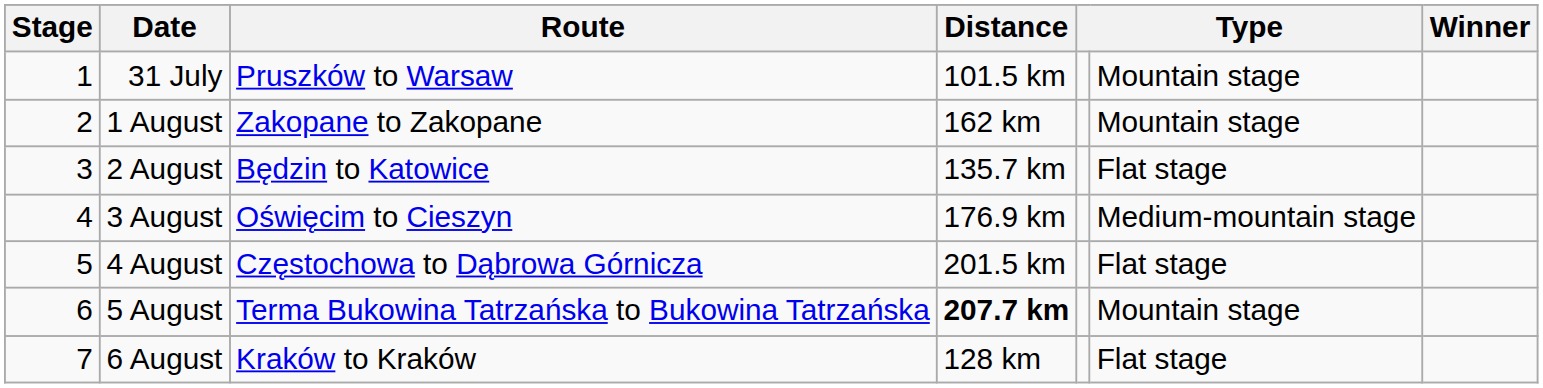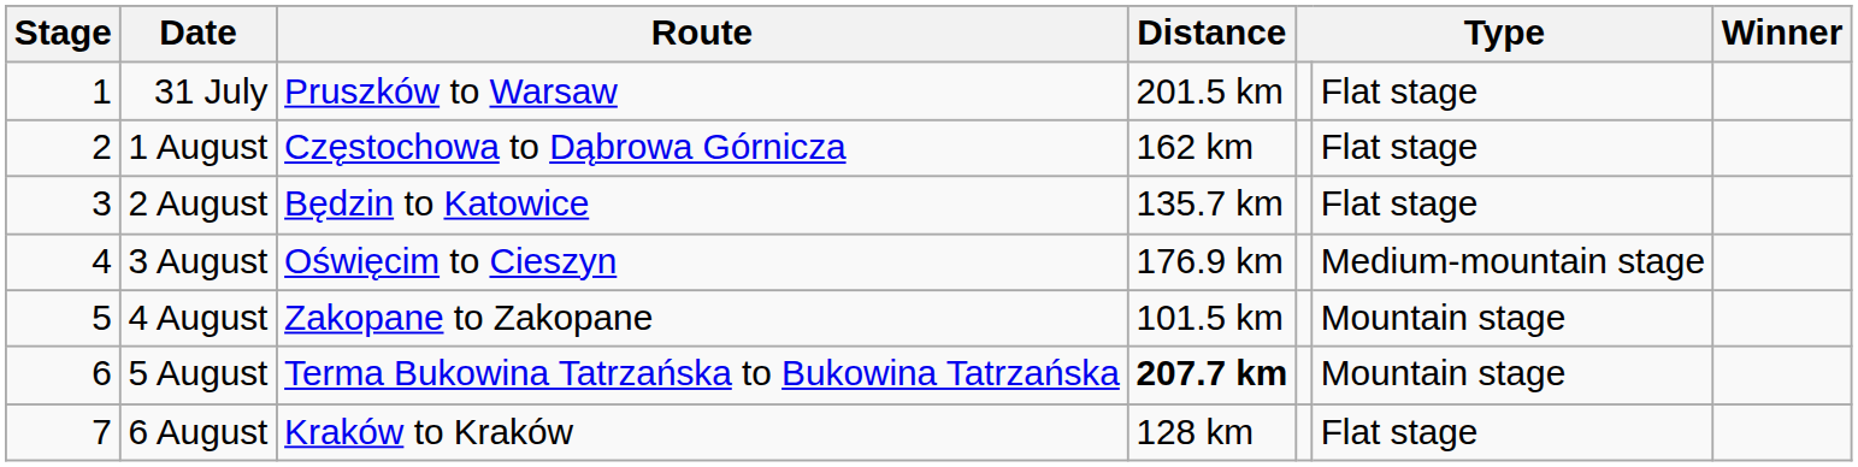31 July | Distance: 101.5 km -> 201.5 km
31 July | column 6: Mountain stage -> Flat stage
1 August | Route: Zakopane to Zakopane -> Częstochowa to Dąbrowa Górnicza
1 August | column 6: Mountain stage -> Flat stage
4 August | Route: Częstochowa to Dąbrowa Górnicza -> Zakopane to Zakopane
4 August | Distance: 201.5 km -> 101.5 km
4 August | column 6: Flat stage -> Mountain stage
